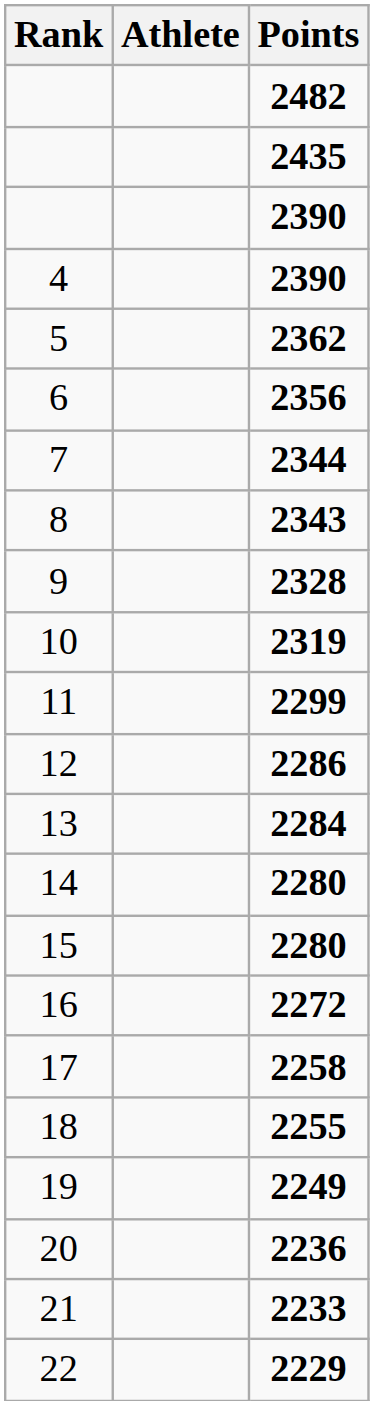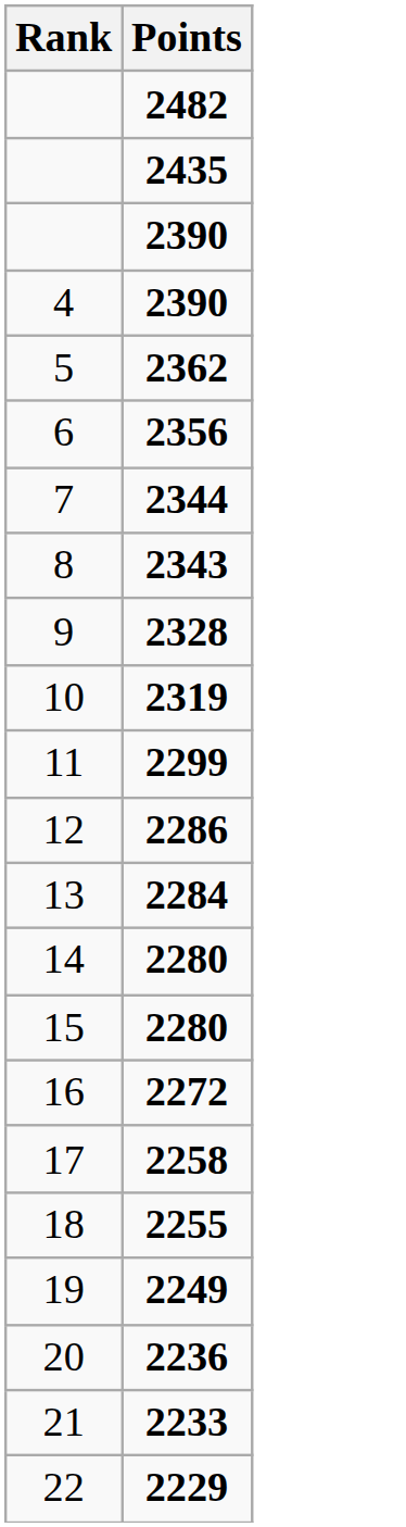- column: Athlete
